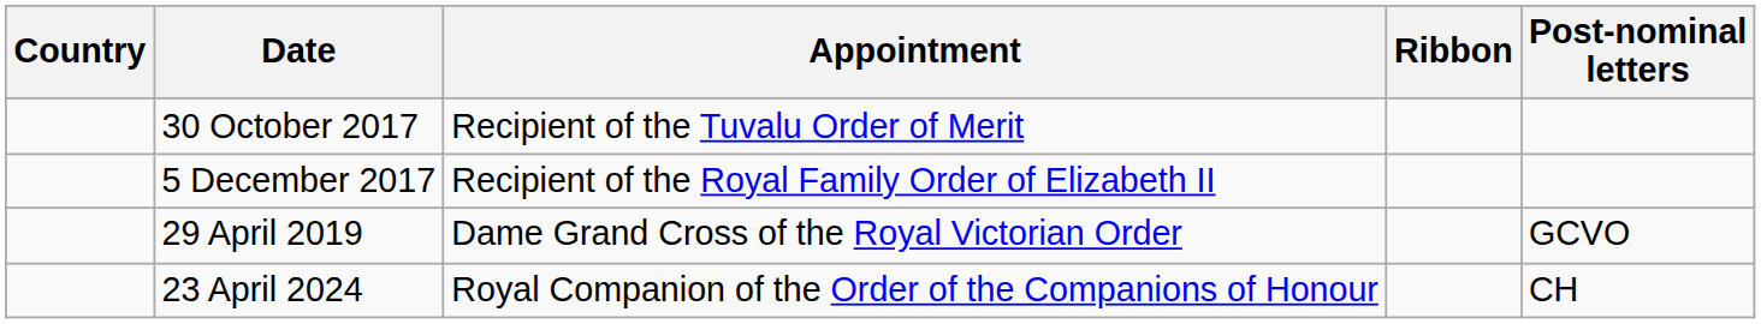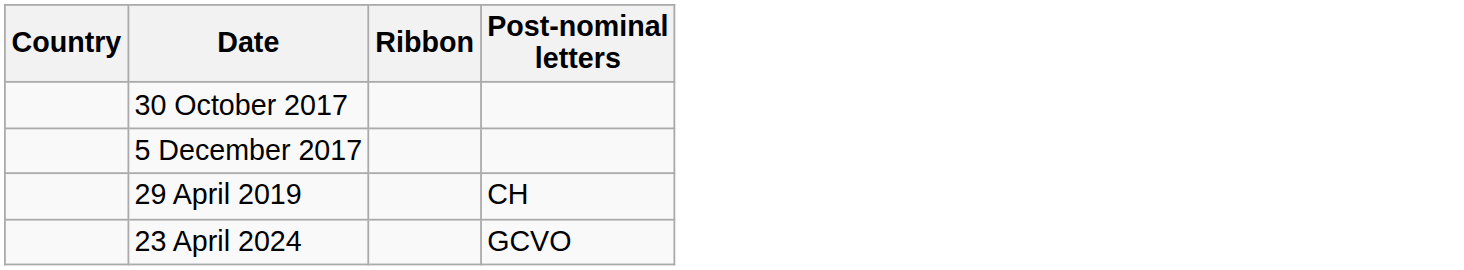- column: Appointment | Recipient of the Tuvalu Order of Merit | Recipient of the Royal Family Order of Elizabeth II | Dame Grand Cross of the Royal Victorian Order | Royal Companion of the Order of the Companions of Honour
29 April 2019 | Post-nominal letters: GCVO -> CH
23 April 2024 | Post-nominal letters: CH -> GCVO
